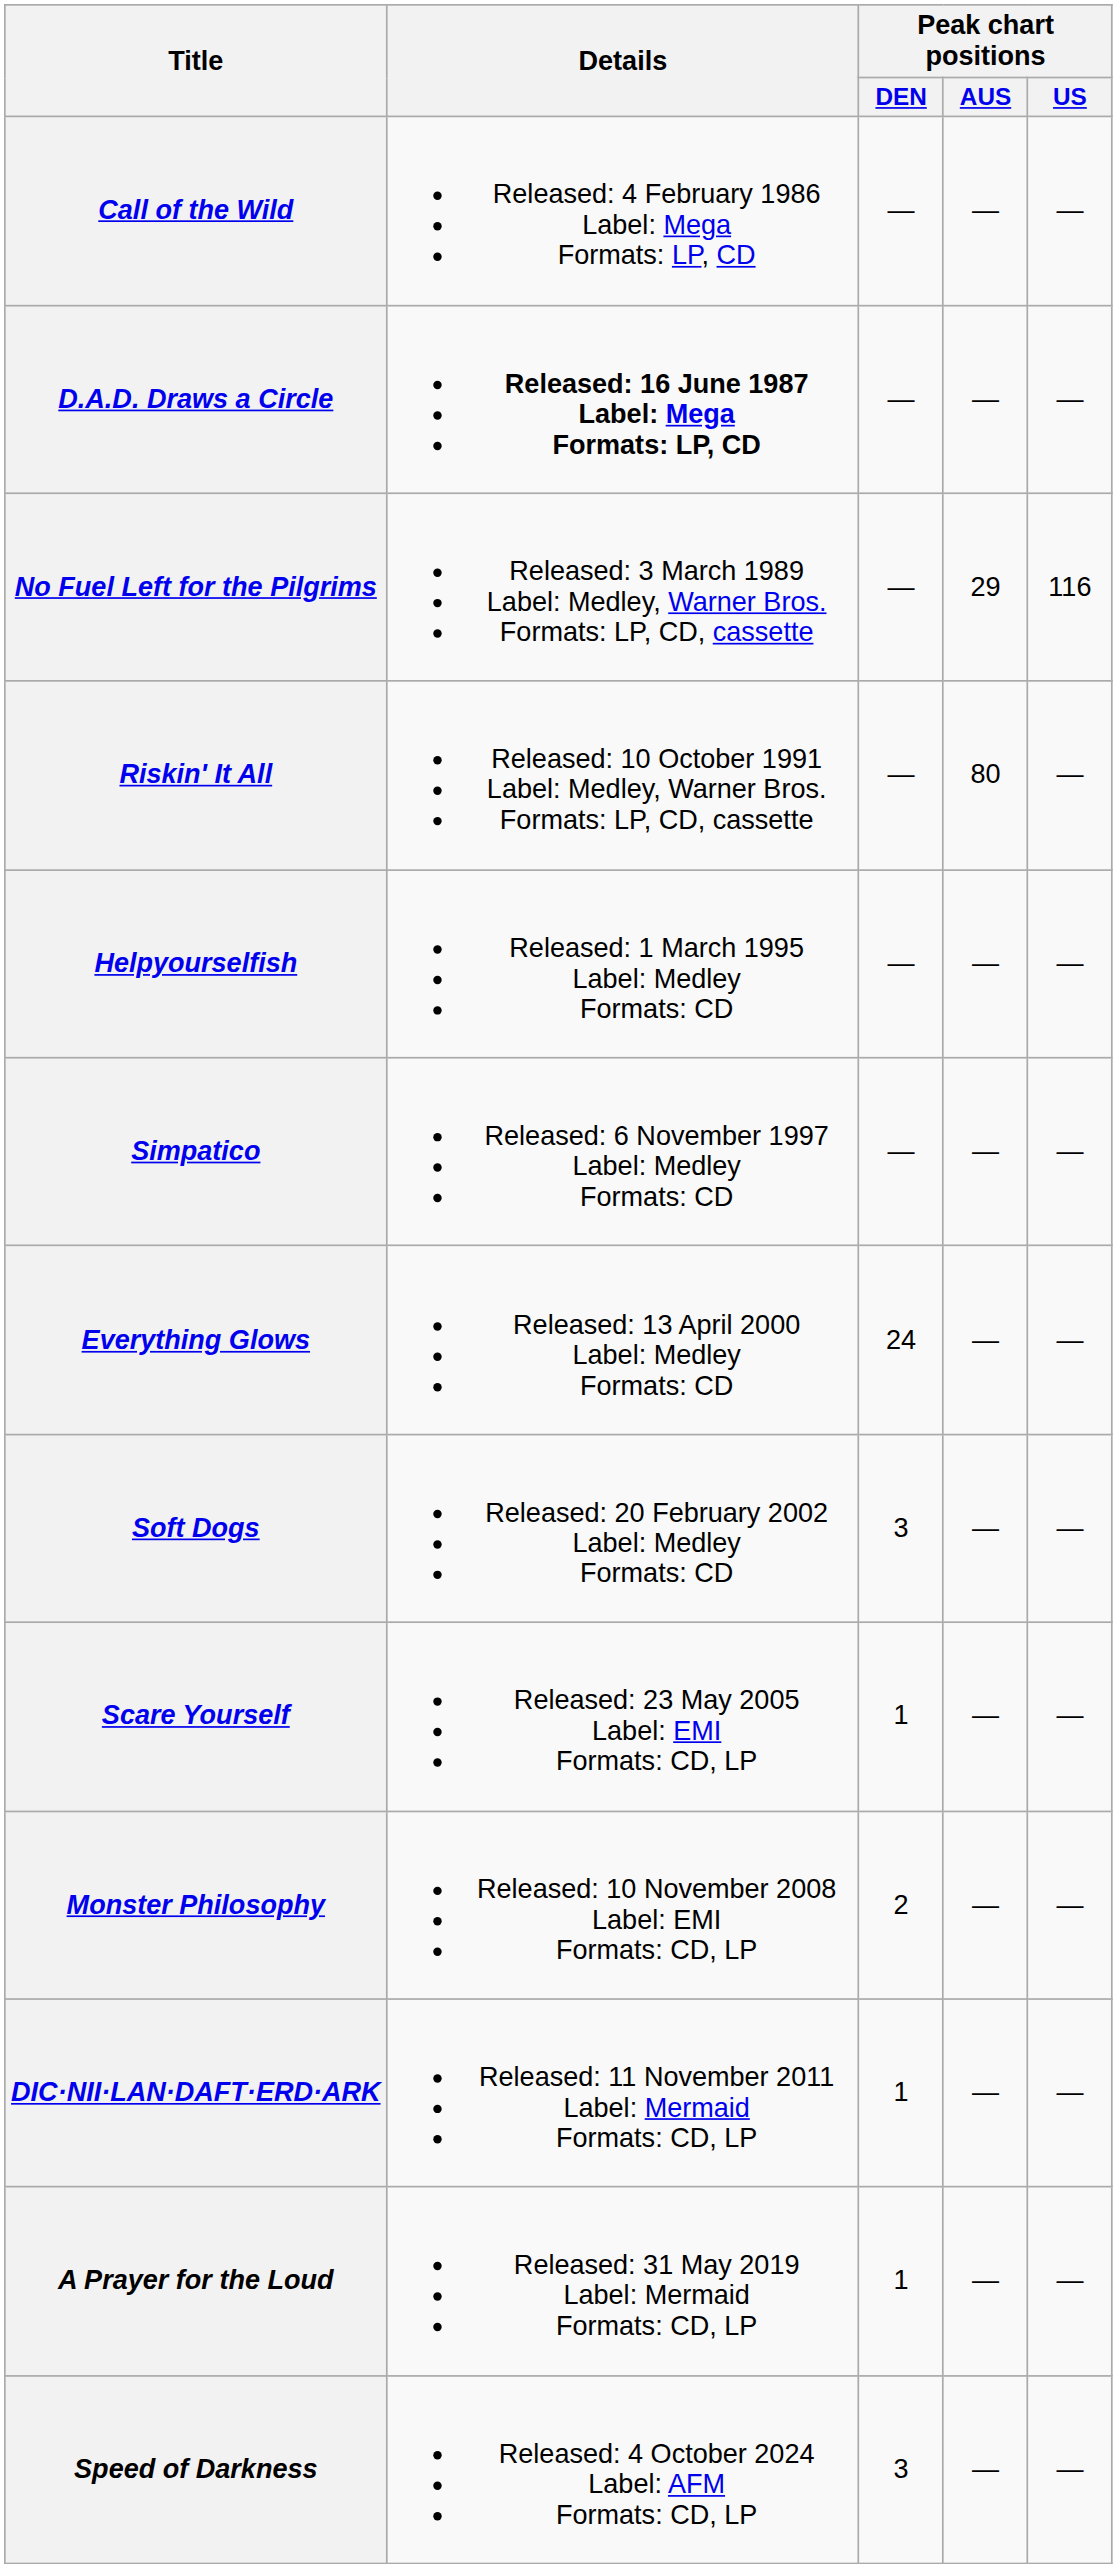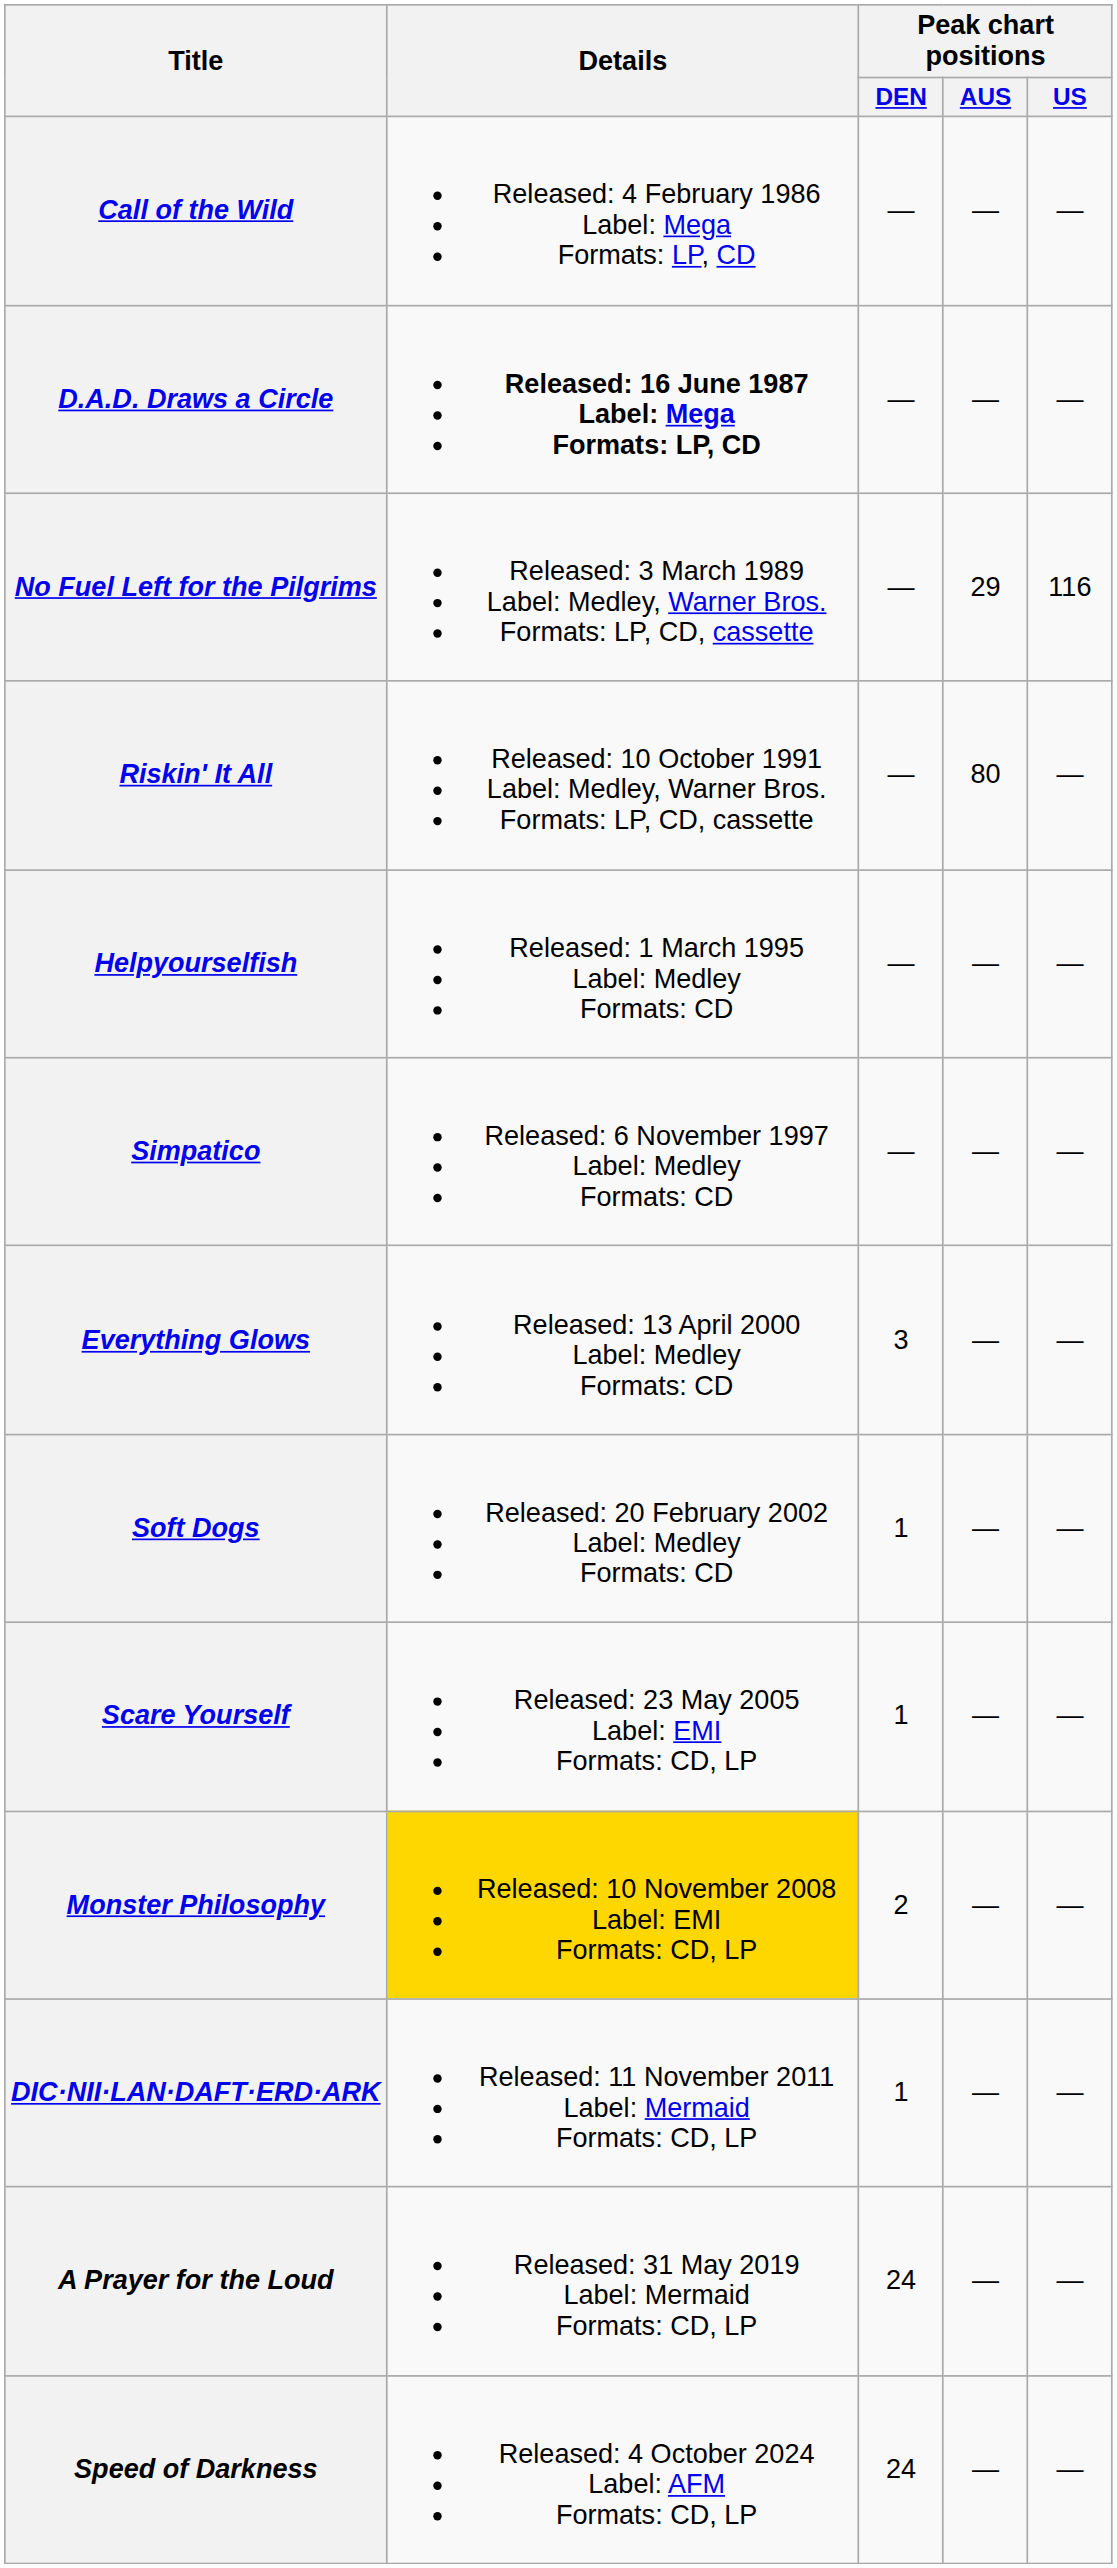Everything Glows | Peak chart positions / DEN: 24 -> 3
Soft Dogs | Peak chart positions / DEN: 3 -> 1
Monster Philosophy | Details: no background -> gold background
A Prayer for the Loud | Peak chart positions / DEN: 1 -> 24
Speed of Darkness | Peak chart positions / DEN: 3 -> 24
